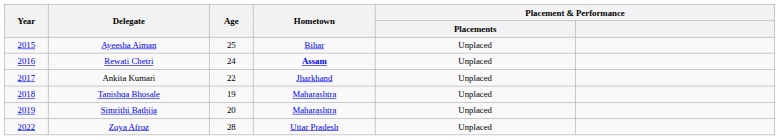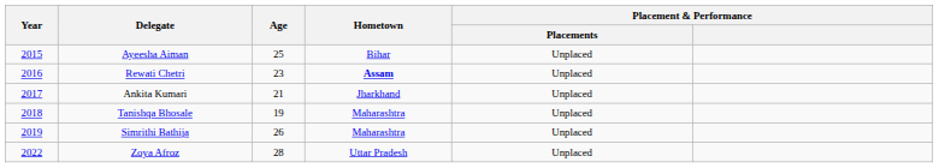Rewati Chetri | Age: 24 -> 23
Ankita Kumari | Age: 22 -> 21
Simrithi Bathija | Age: 20 -> 26
